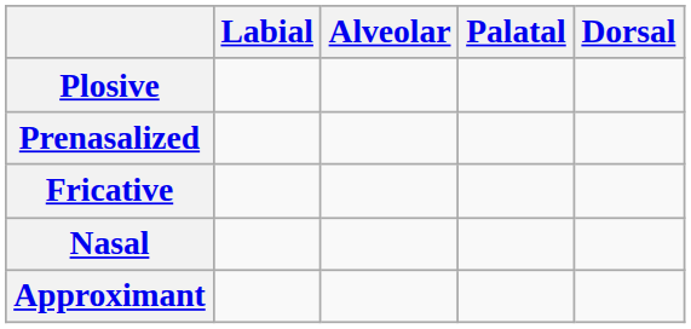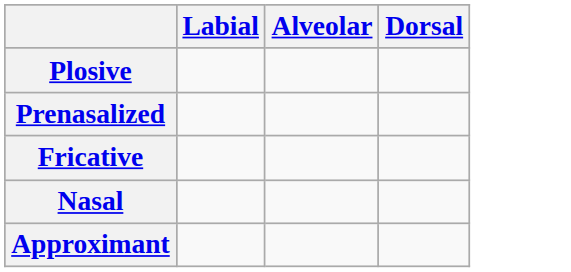- column: Palatal
